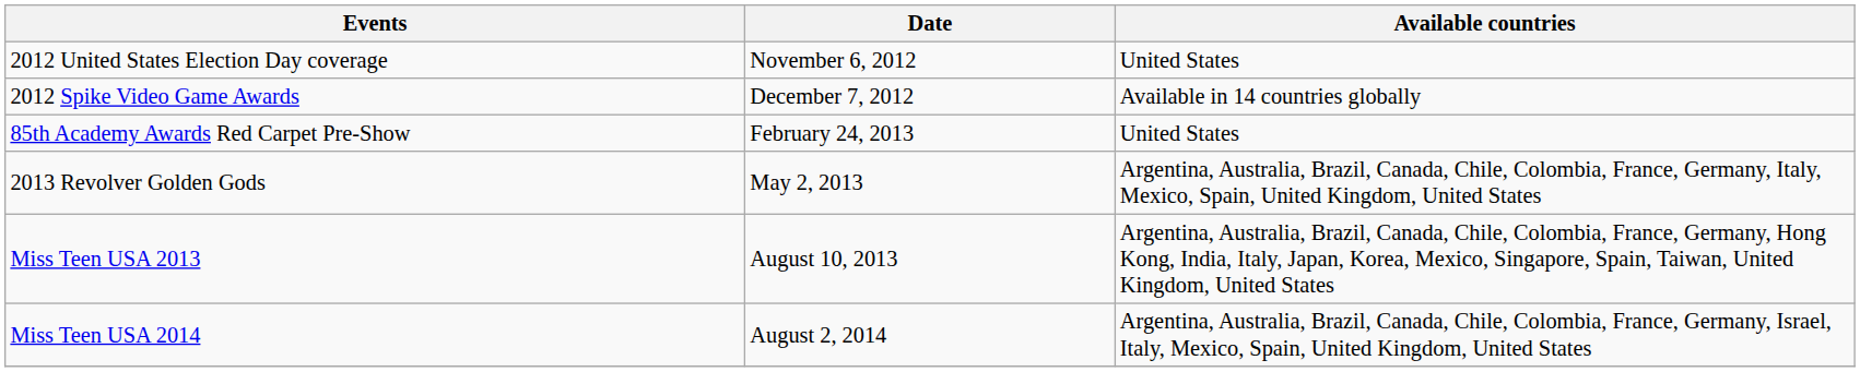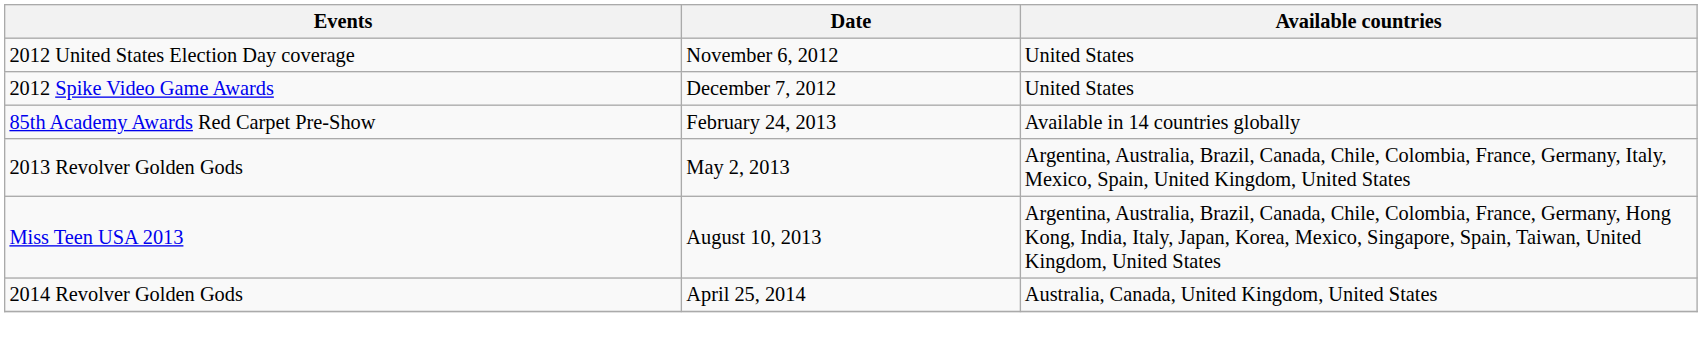2012 Spike Video Game Awards | Available countries: Available in 14 countries globally -> United States
85th Academy Awards Red Carpet Pre-Show | Available countries: United States -> Available in 14 countries globally
+ row: 2014 Revolver Golden Gods | April 25, 2014 | Australia, Canada, United Kingdom, United States
- row: Miss Teen USA 2014 | August 2, 2014 | Argentina, Australia, Brazil, Canada, Chile, Colombia, France, Germany, Israel, Italy, Mexico, Spain, United Kingdom, United States
